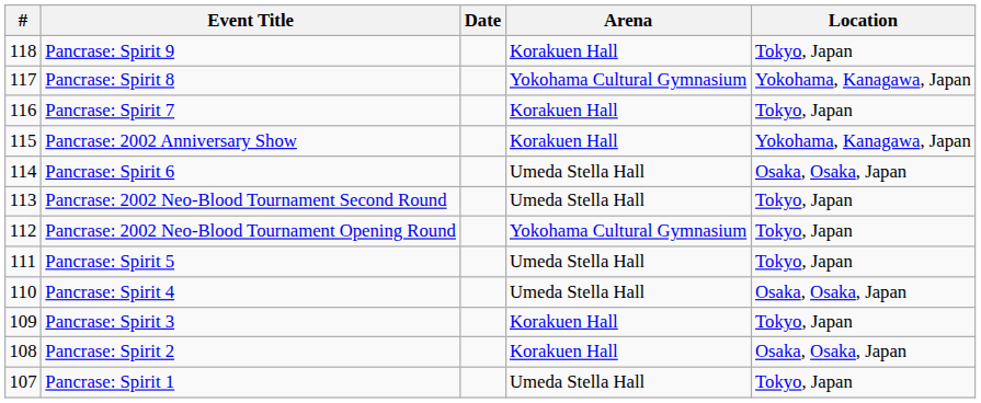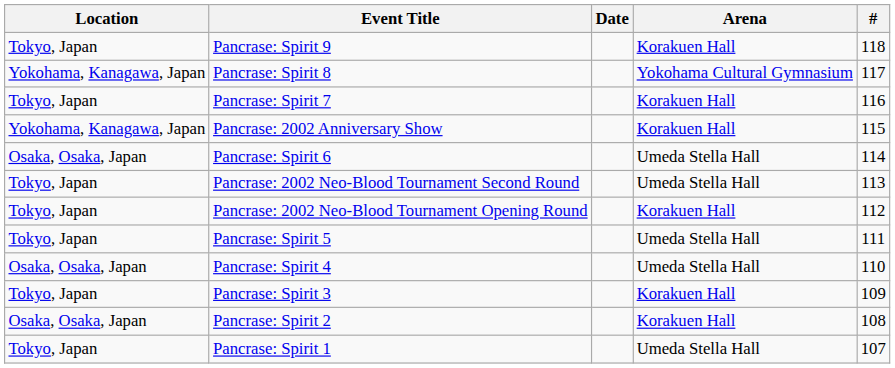columns swapped: # <-> Location
Pancrase: 2002 Neo-Blood Tournament Opening Round | Arena: Yokohama Cultural Gymnasium -> Korakuen Hall
